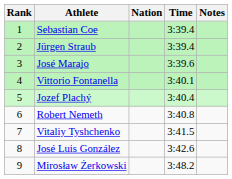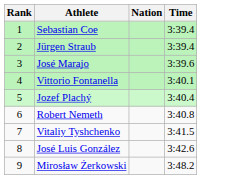- column: Notes
